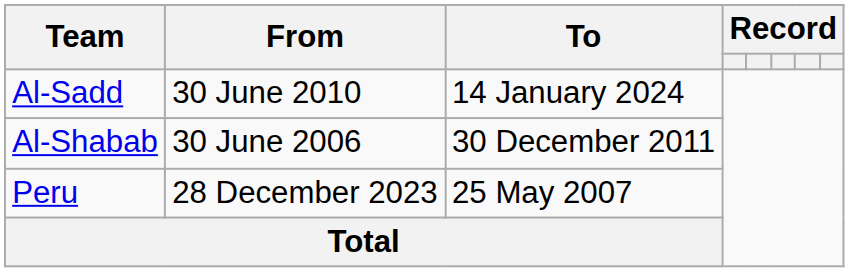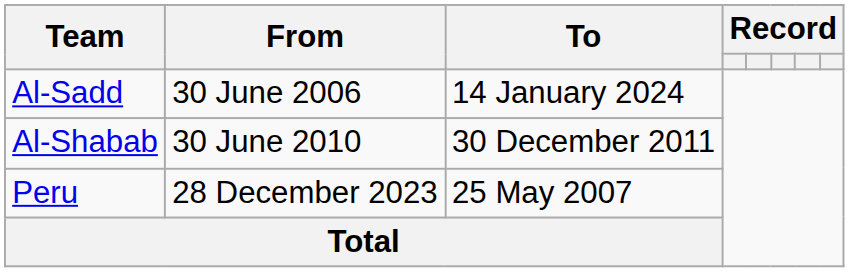Al-Sadd | From: 30 June 2010 -> 30 June 2006
Al-Shabab | From: 30 June 2006 -> 30 June 2010
